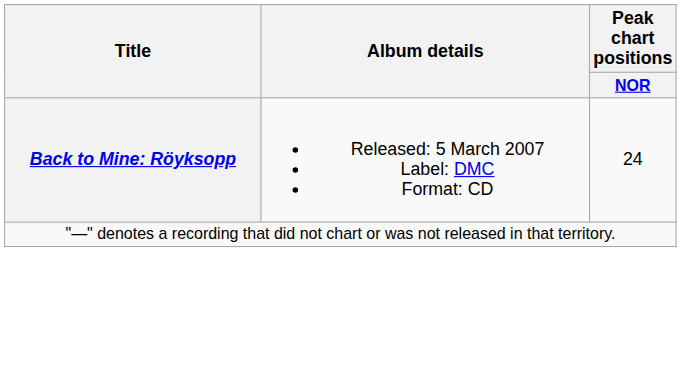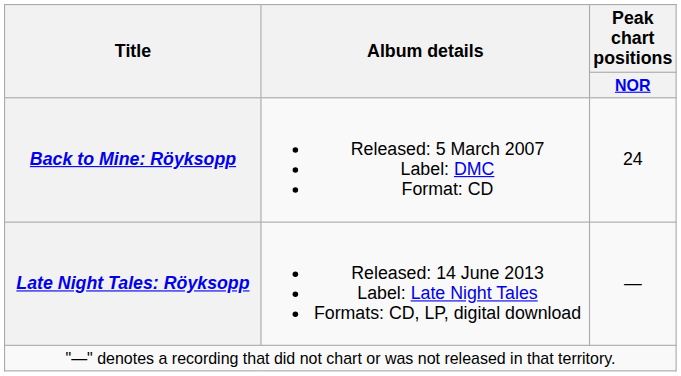+ row: Late Night Tales: Röyksopp | Released: 14 June 2013 Label: Late Night Tales Formats: CD, LP, digital download | —
